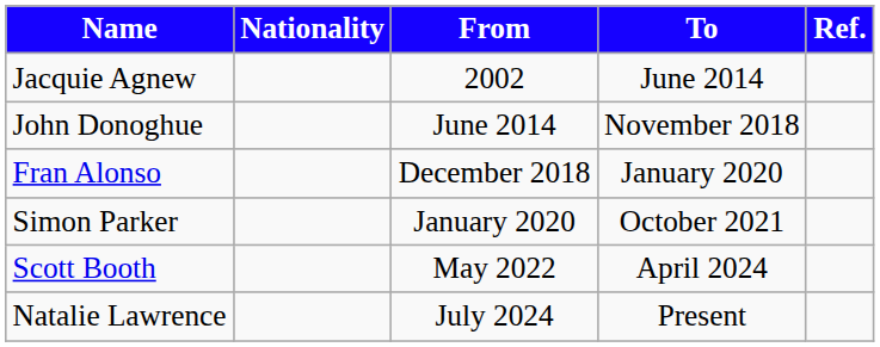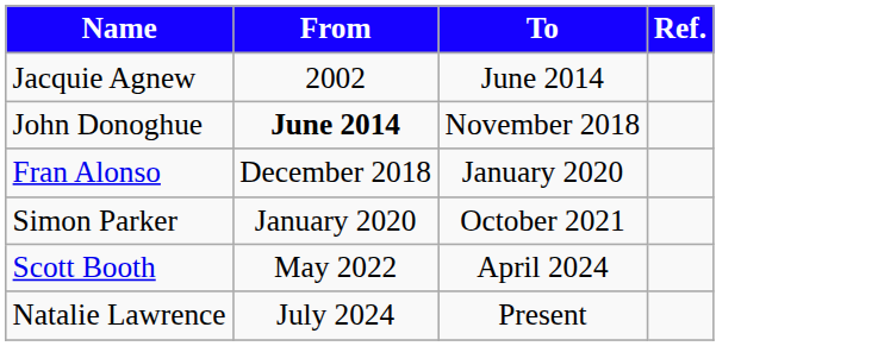- column: Nationality
John Donoghue | From: normal -> bold
